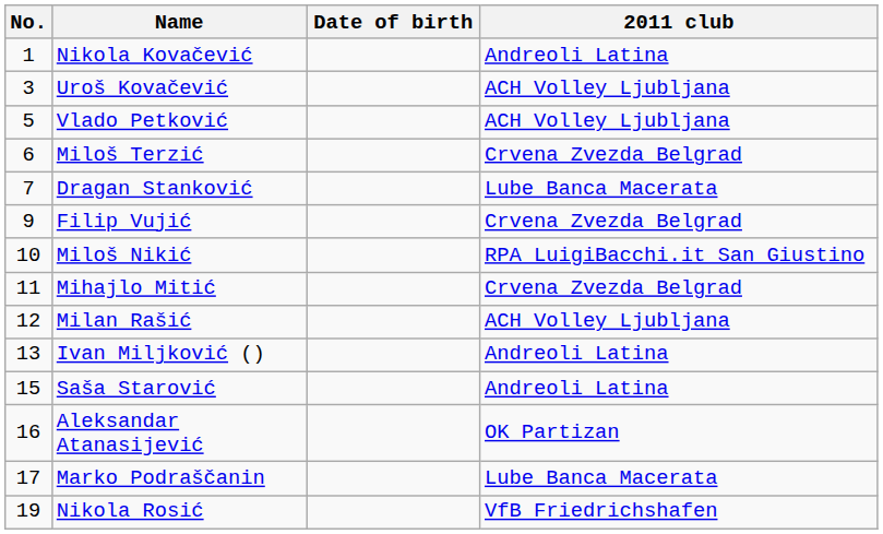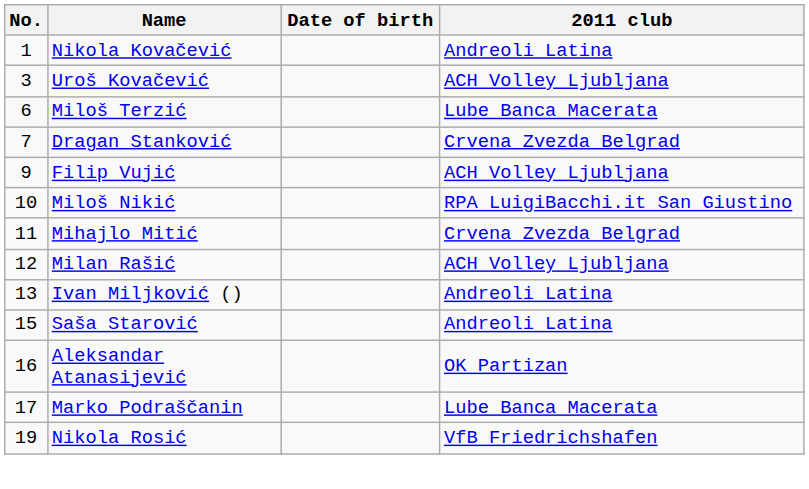- row: 5 | Vlado Petković | ACH Volley Ljubljana
Miloš Terzić | 2011 club: Crvena Zvezda Belgrad -> Lube Banca Macerata
Dragan Stanković | 2011 club: Lube Banca Macerata -> Crvena Zvezda Belgrad
Filip Vujić | 2011 club: Crvena Zvezda Belgrad -> ACH Volley Ljubljana
